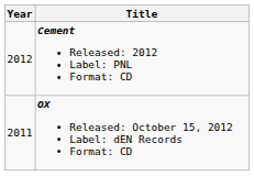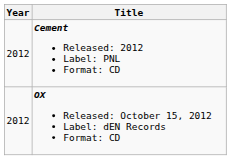OX Released: October 15, 2012 Label: dEN Records Format: CD | Year: 2011 -> 2012
